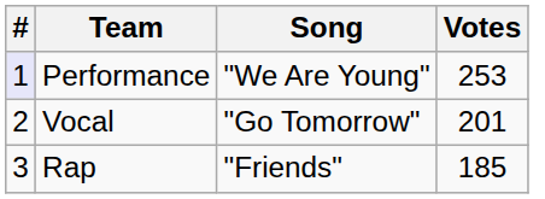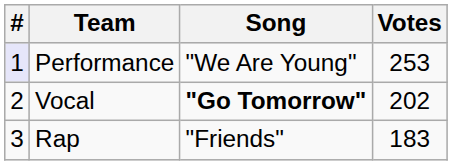Vocal | Song: normal -> bold
Vocal | Votes: 201 -> 202
Rap | Votes: 185 -> 183
